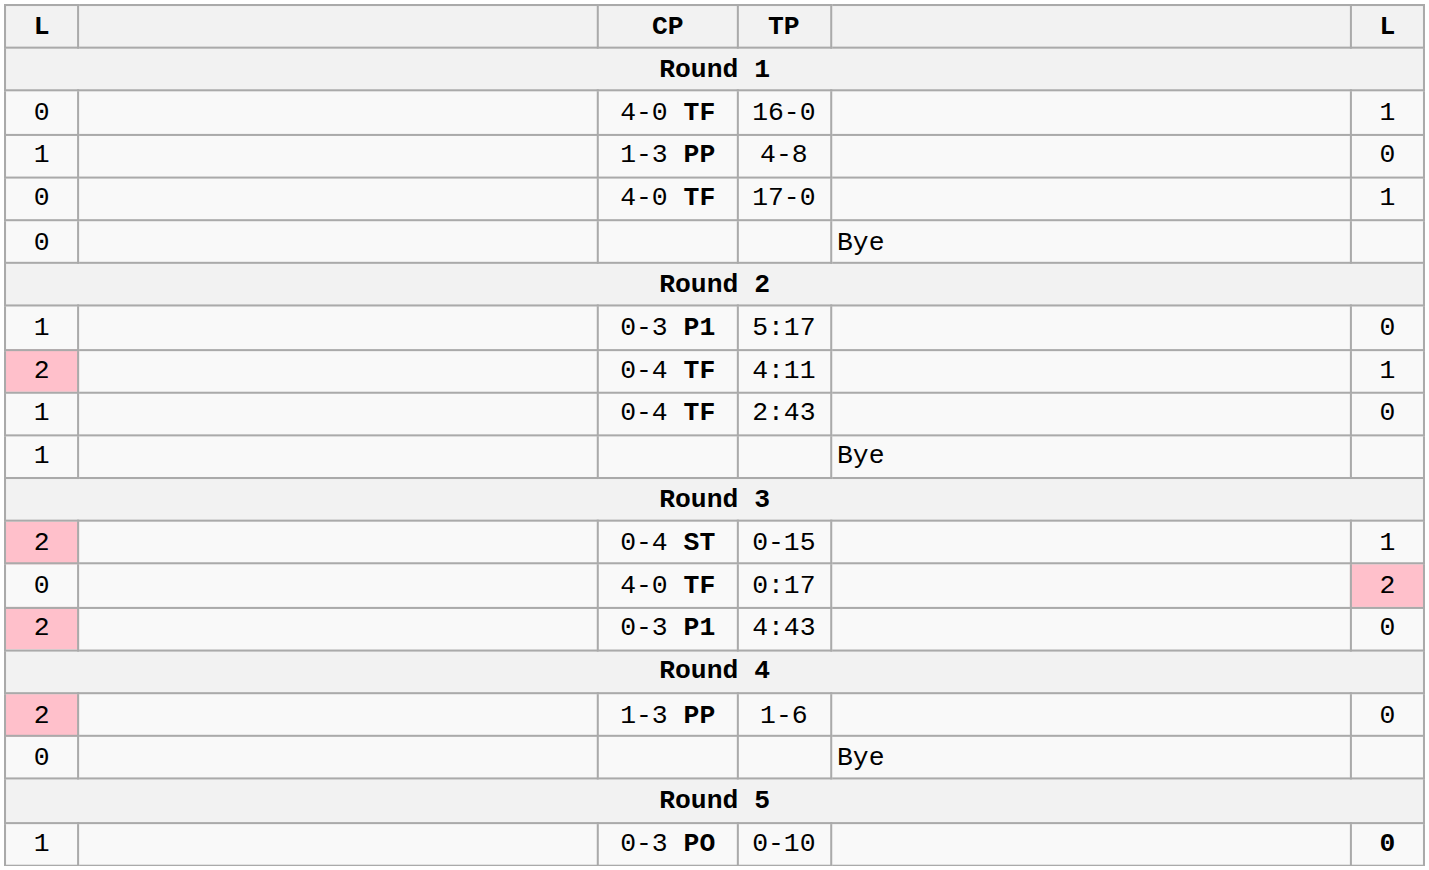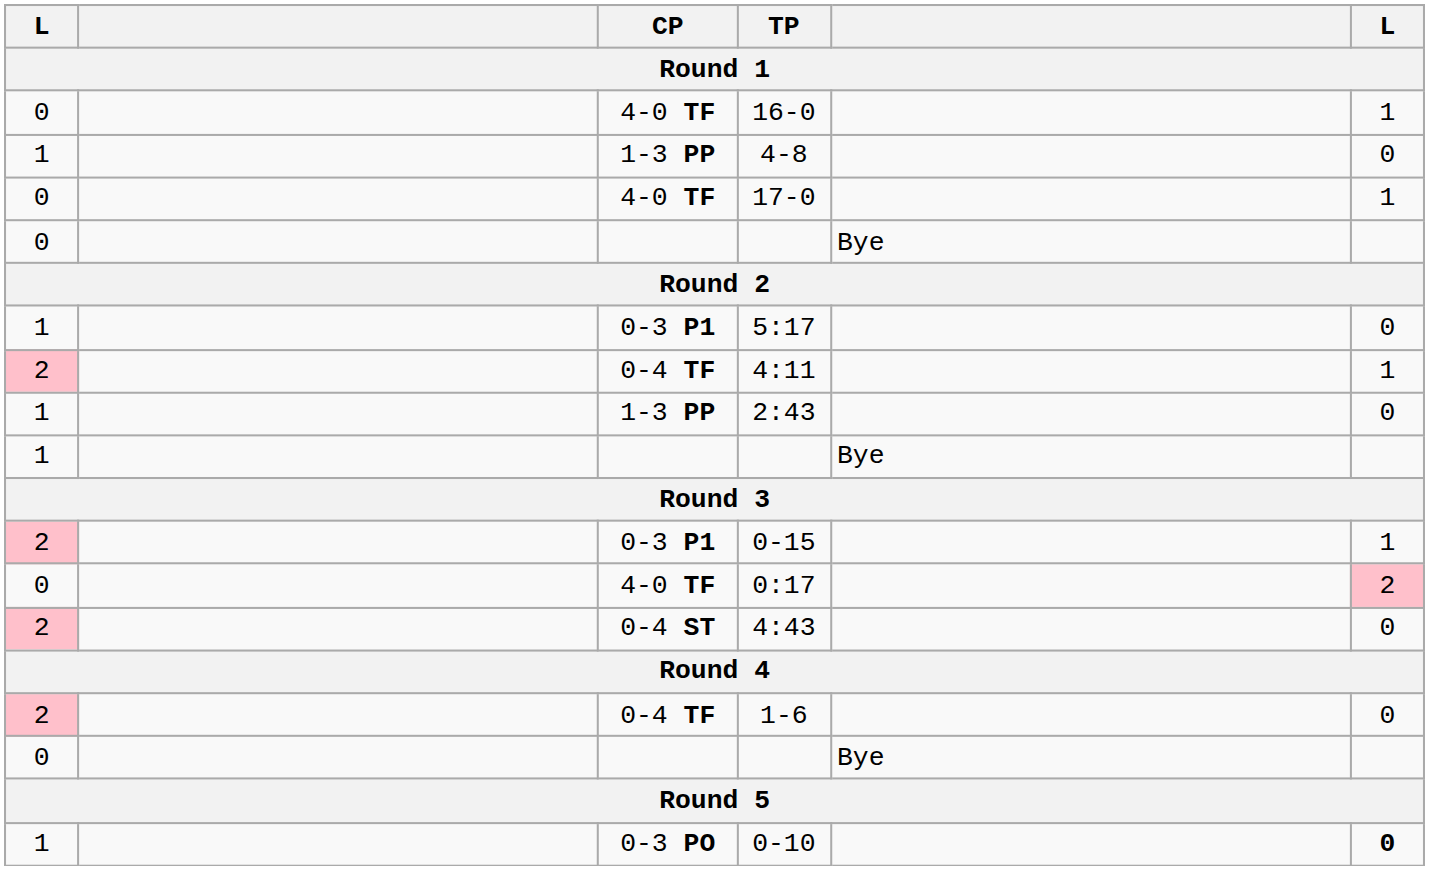2:43 | CP: 0-4 TF -> 1-3 PP
0-15 | CP: 0-4 ST -> 0-3 P1
4:43 | CP: 0-3 P1 -> 0-4 ST
1-6 | CP: 1-3 PP -> 0-4 TF
